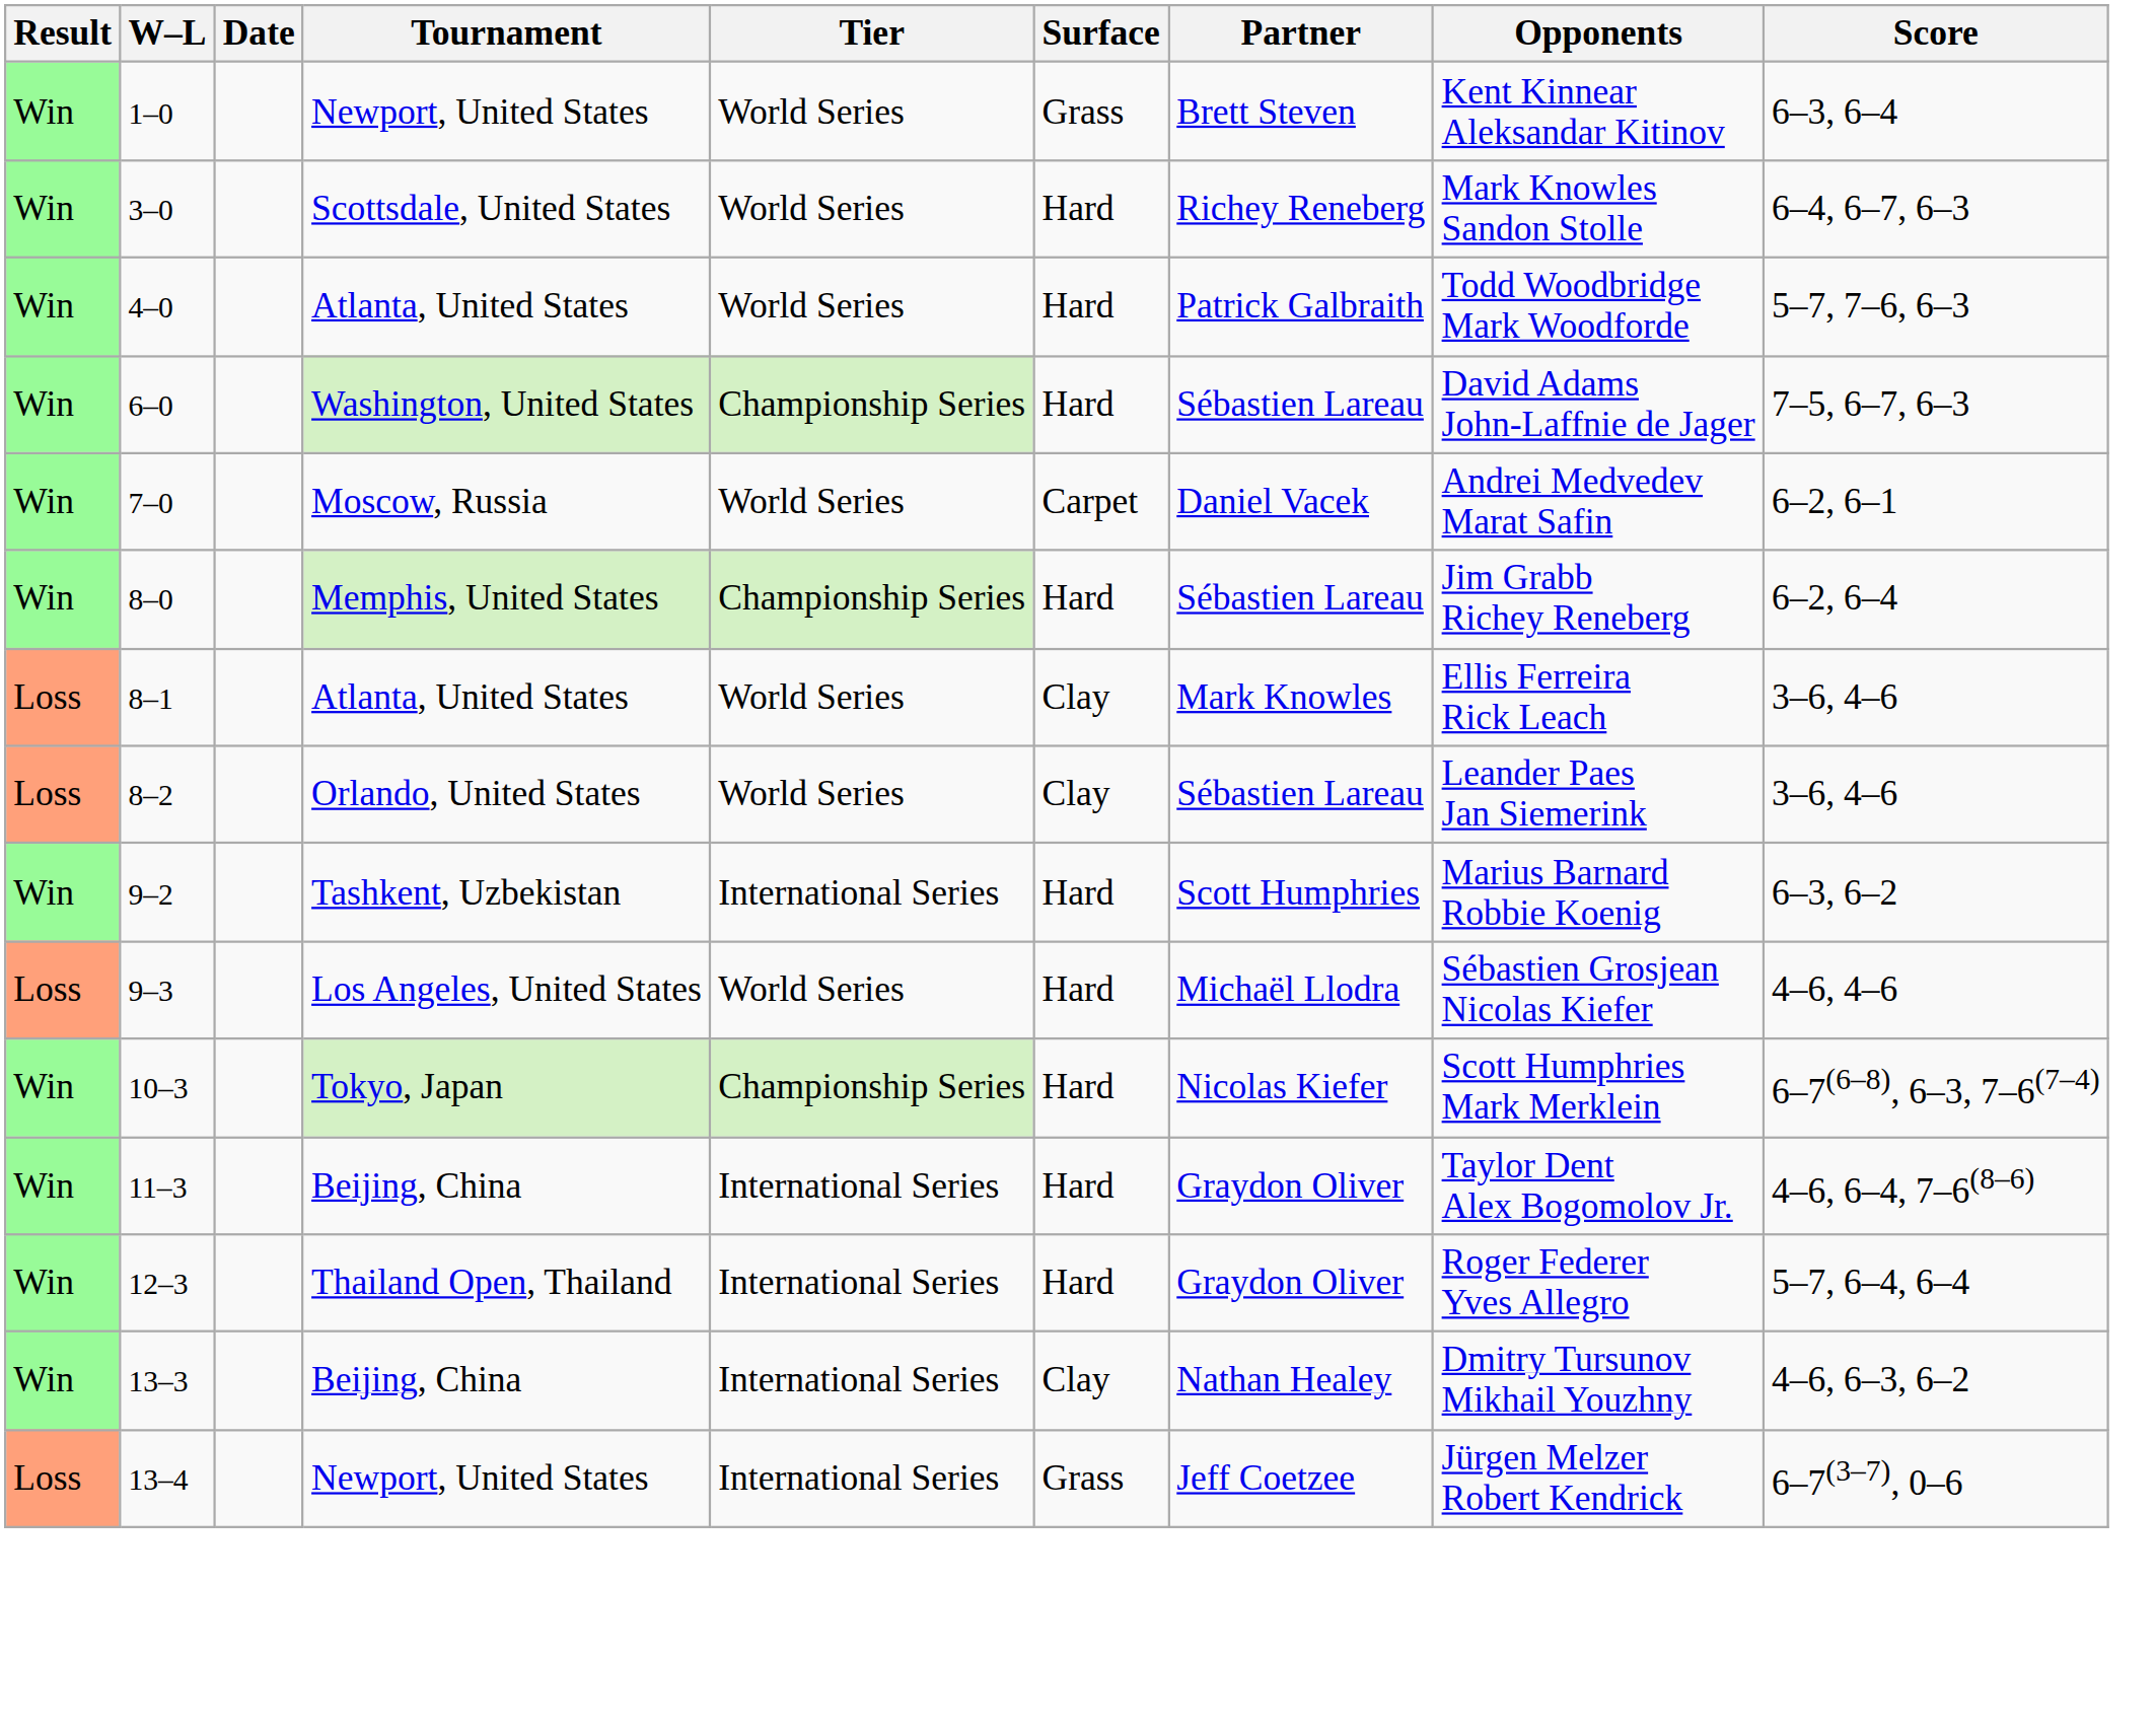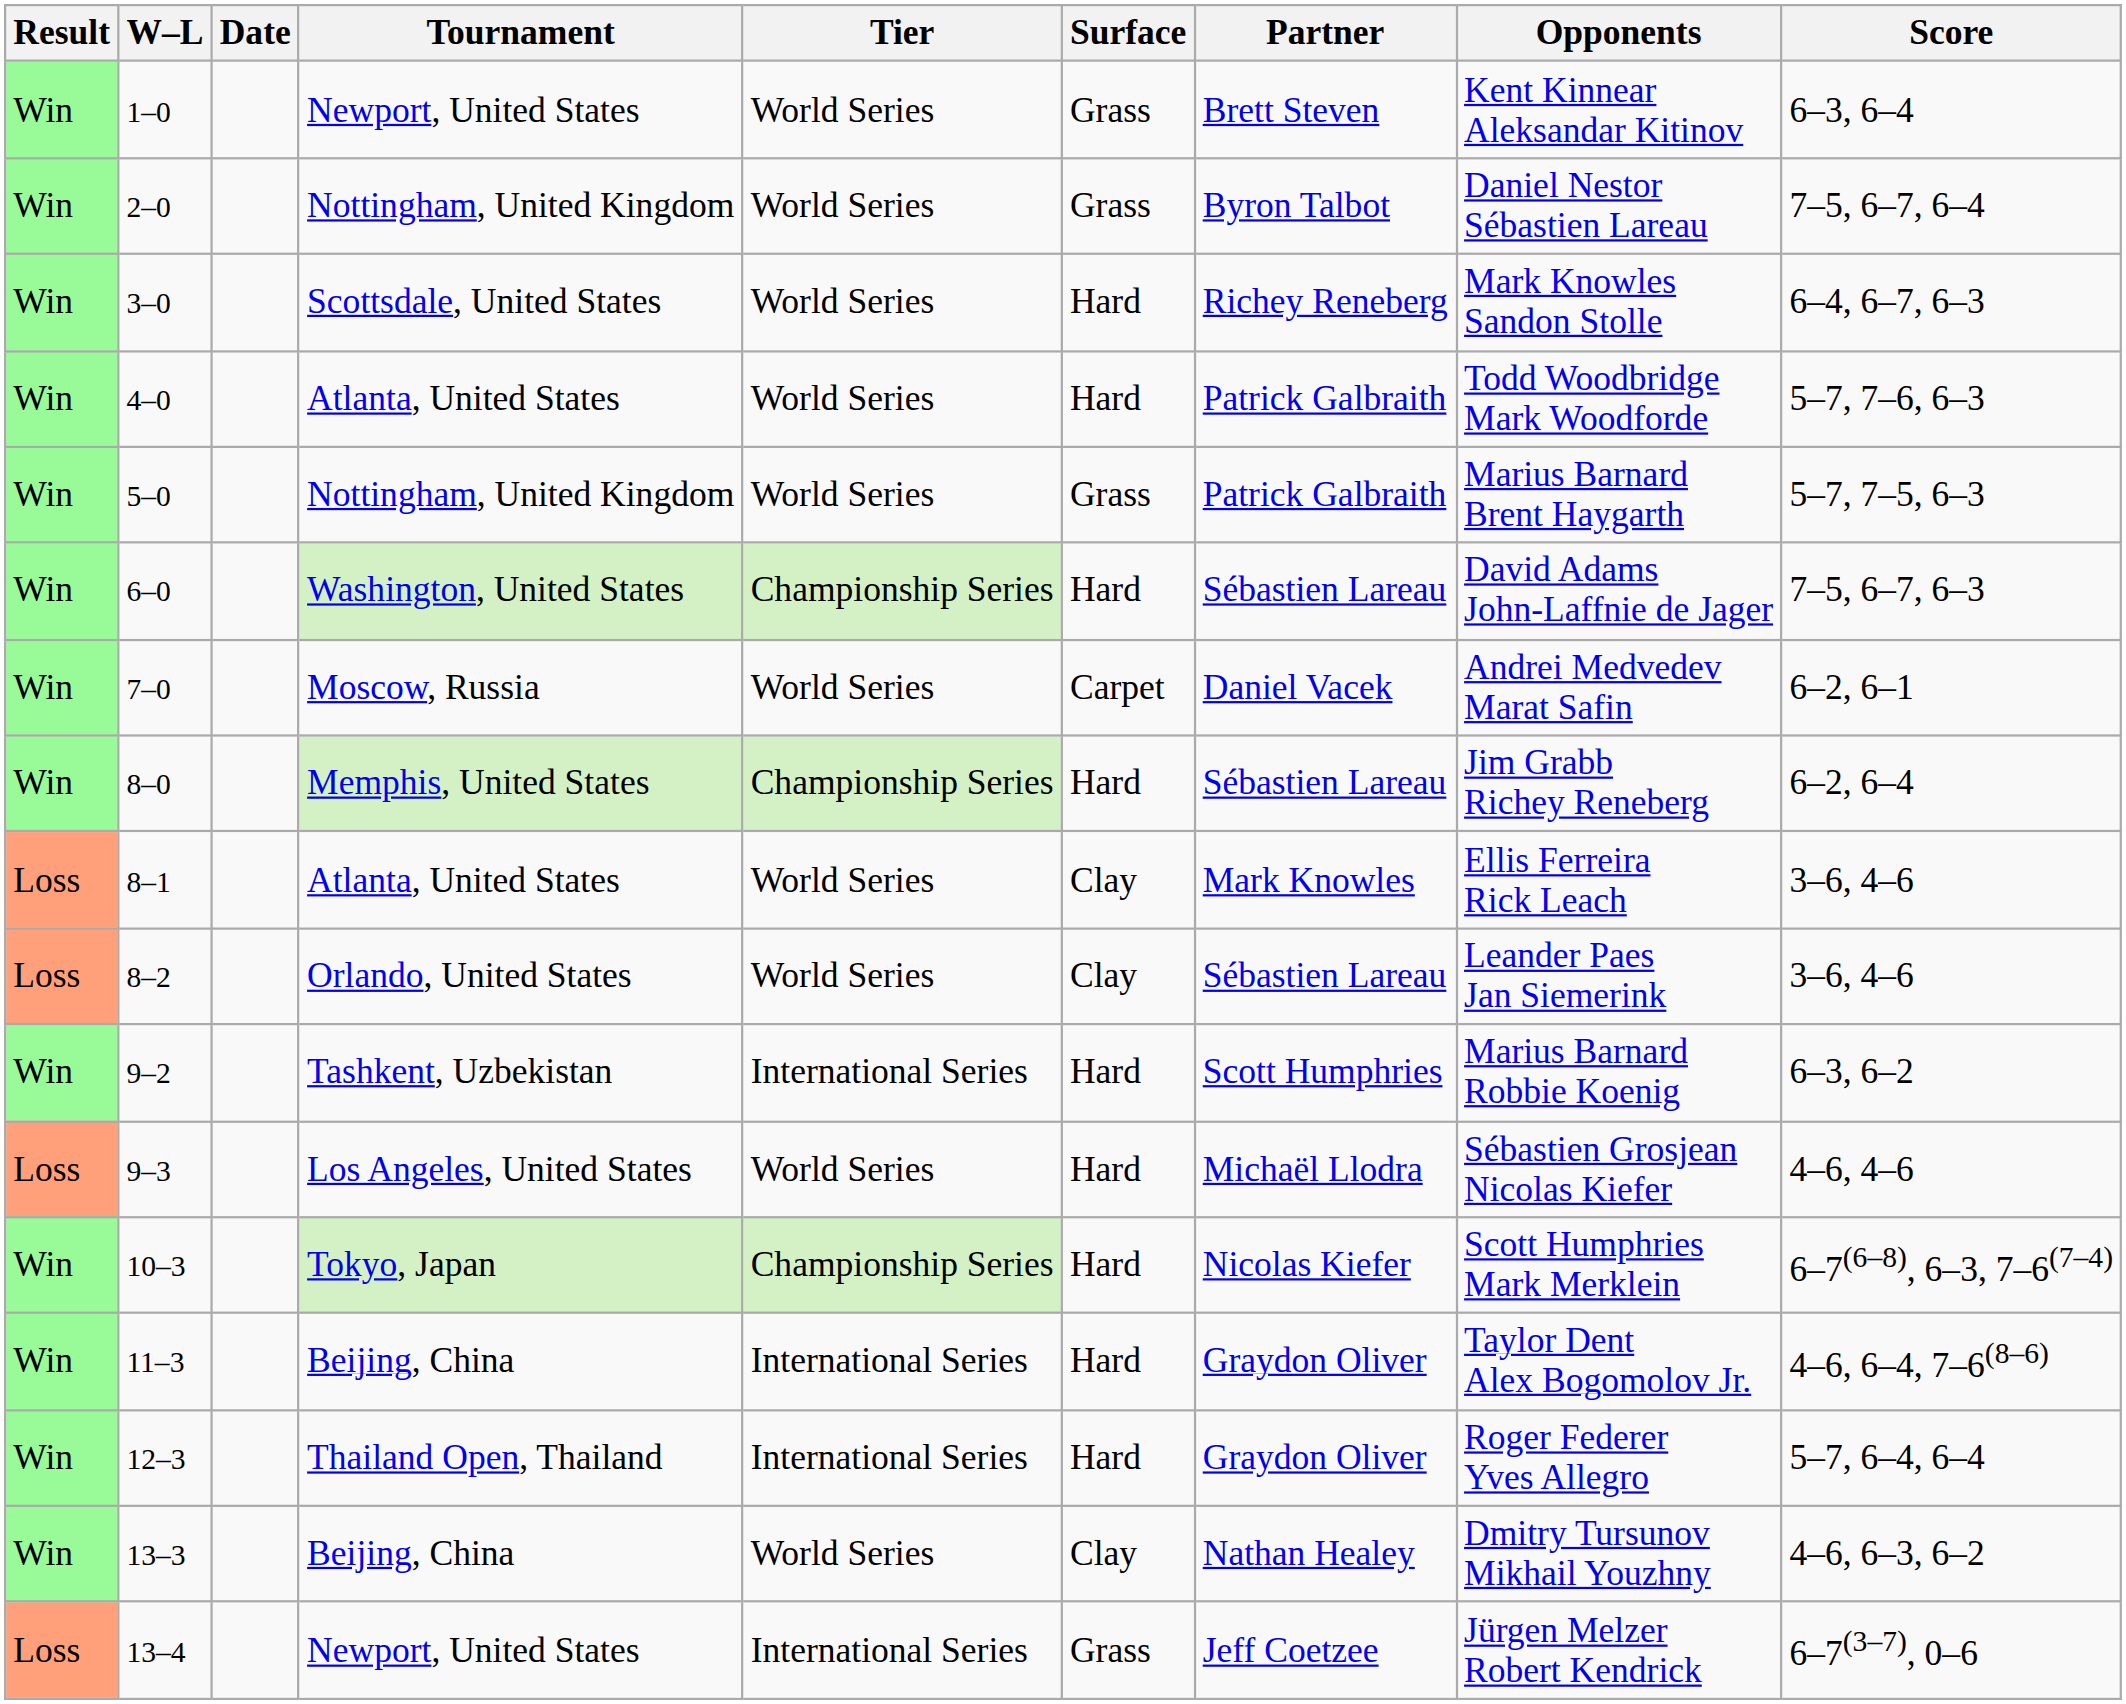+ row: Win | 2–0 | Nottingham, United Kingdom | World Series | Grass | Byron Talbot | Daniel Nestor Sébastien Lareau | 7–5, 6–7, 6–4
+ row: Win | 5–0 | Nottingham, United Kingdom | World Series | Grass | Patrick Galbraith | Marius Barnard Brent Haygarth | 5–7, 7–5, 6–3
13–3 | Tier: International Series -> World Series
